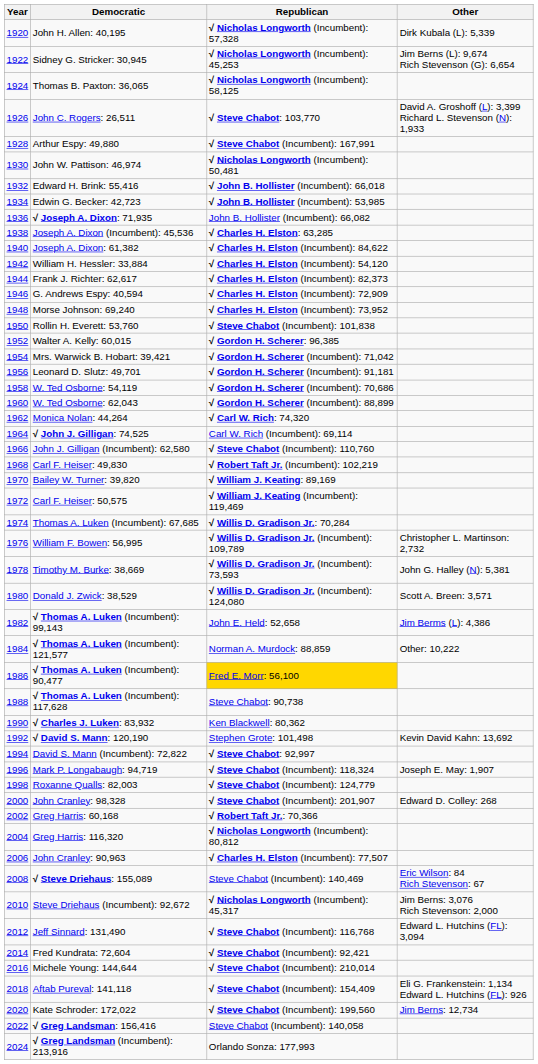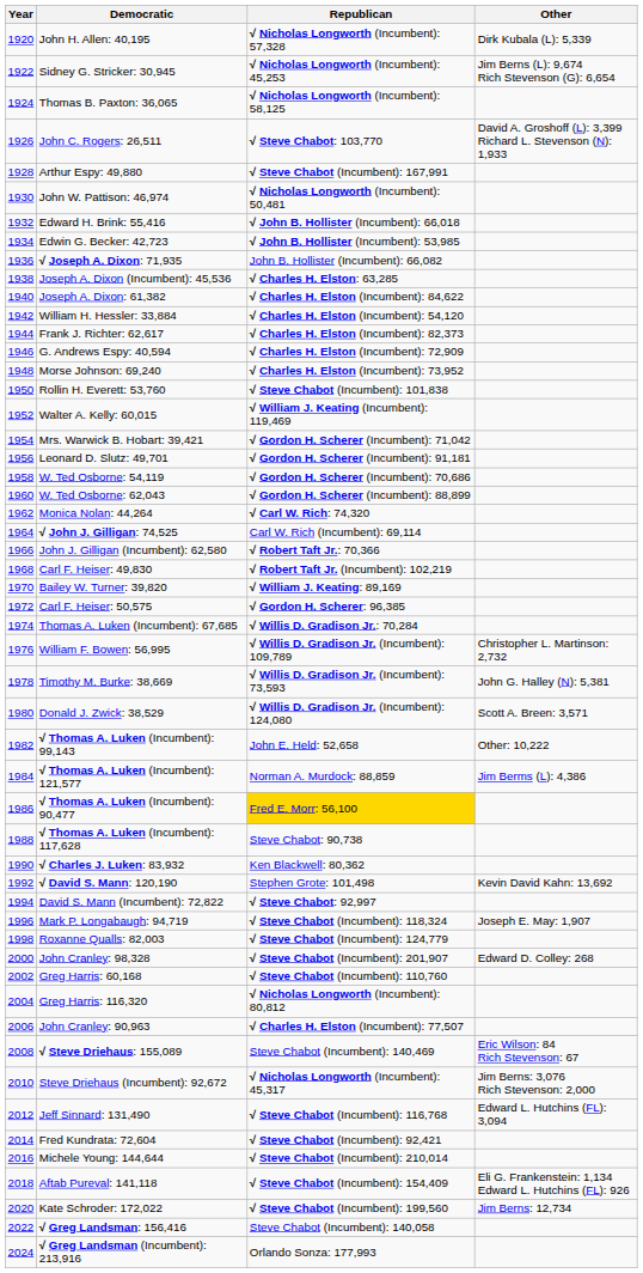Walter A. Kelly: 60,015 | Republican: √ Gordon H. Scherer: 96,385 -> √ William J. Keating (Incumbent): 119,469
John J. Gilligan (Incumbent): 62,580 | Republican: √ Steve Chabot (Incumbent): 110,760 -> √ Robert Taft Jr.: 70,366
Carl F. Heiser: 50,575 | Republican: √ William J. Keating (Incumbent): 119,469 -> √ Gordon H. Scherer: 96,385
√ Thomas A. Luken (Incumbent): 99,143 | Other: Jim Berms (L): 4,386 -> Other: 10,222
√ Thomas A. Luken (Incumbent): 121,577 | Other: Other: 10,222 -> Jim Berms (L): 4,386
Greg Harris: 60,168 | Republican: √ Robert Taft Jr.: 70,366 -> √ Steve Chabot (Incumbent): 110,760
